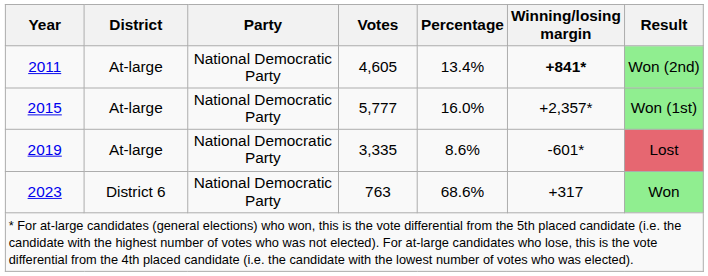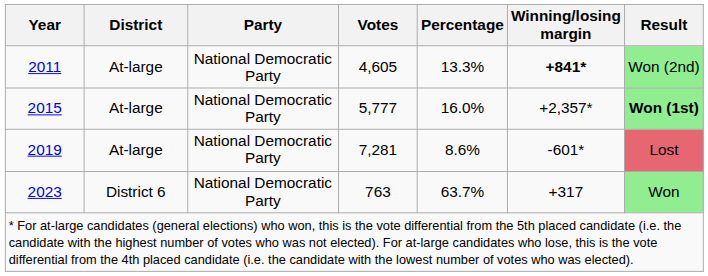2011 | Percentage: 13.4% -> 13.3%
2015 | Result: normal -> bold
2019 | Votes: 3,335 -> 7,281
2023 | Percentage: 68.6% -> 63.7%
